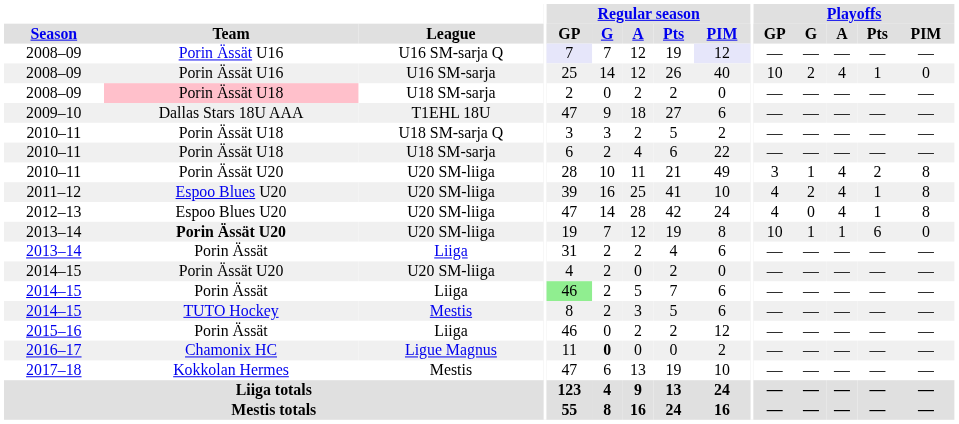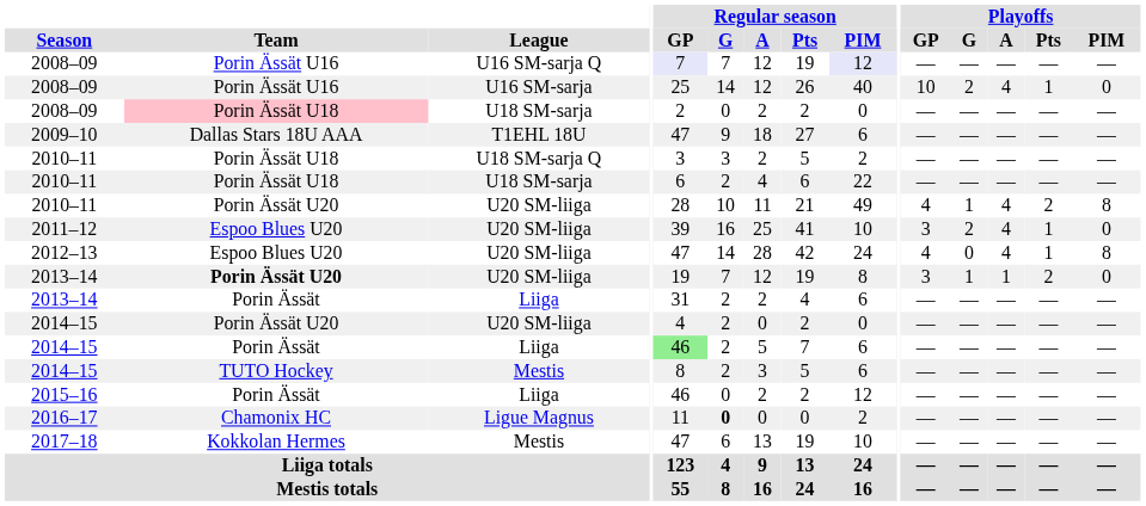2010–11 / U20 SM-liiga | Playoffs / GP: 3 -> 4
2011–12 | Playoffs / GP: 4 -> 3
2011–12 | Playoffs / PIM: 8 -> 0
2013–14 / U20 SM-liiga | Playoffs / GP: 10 -> 3
2013–14 / U20 SM-liiga | Playoffs / Pts: 6 -> 2
